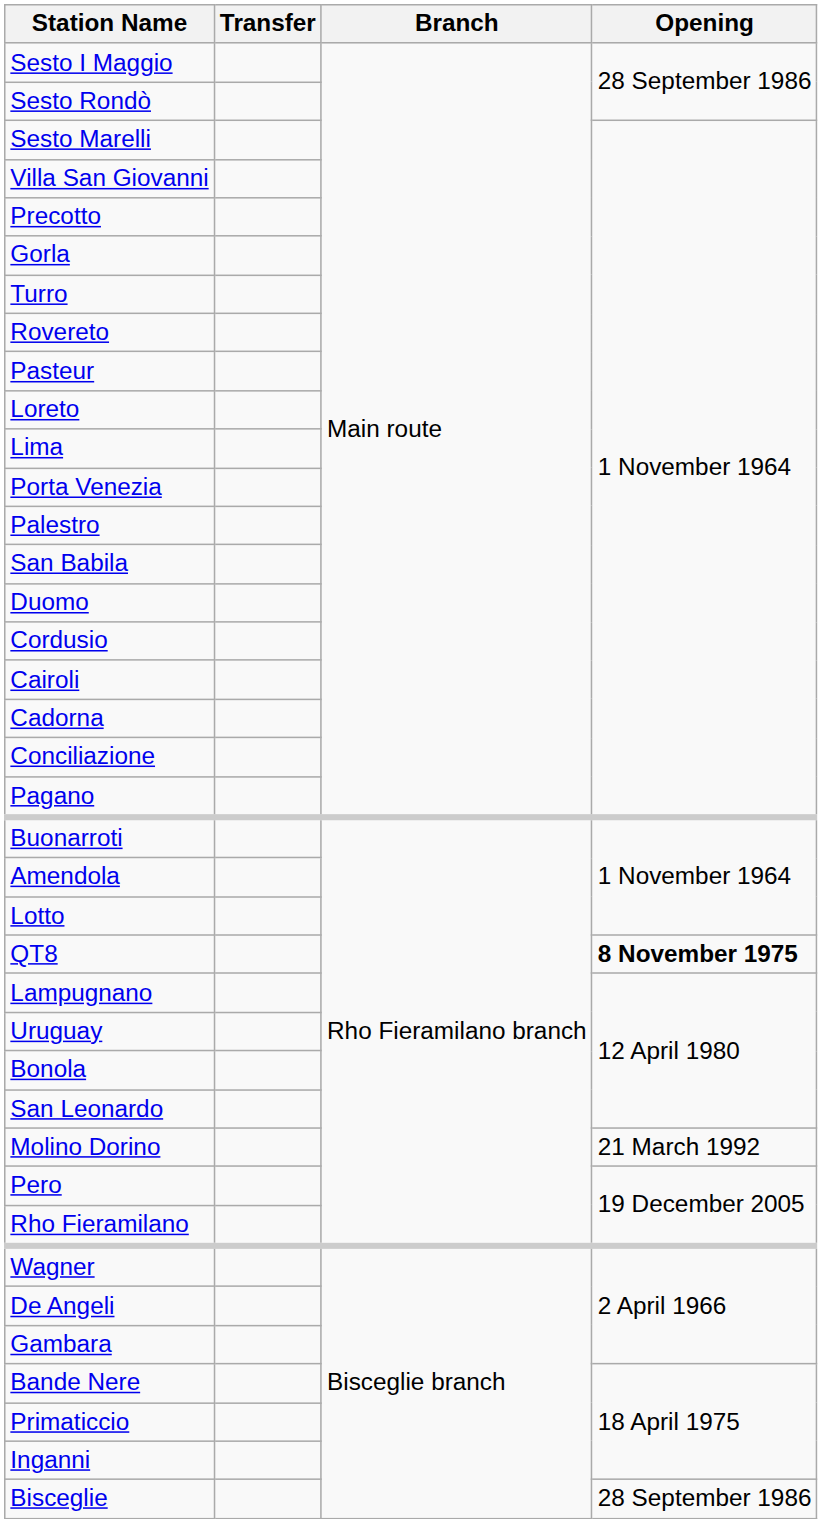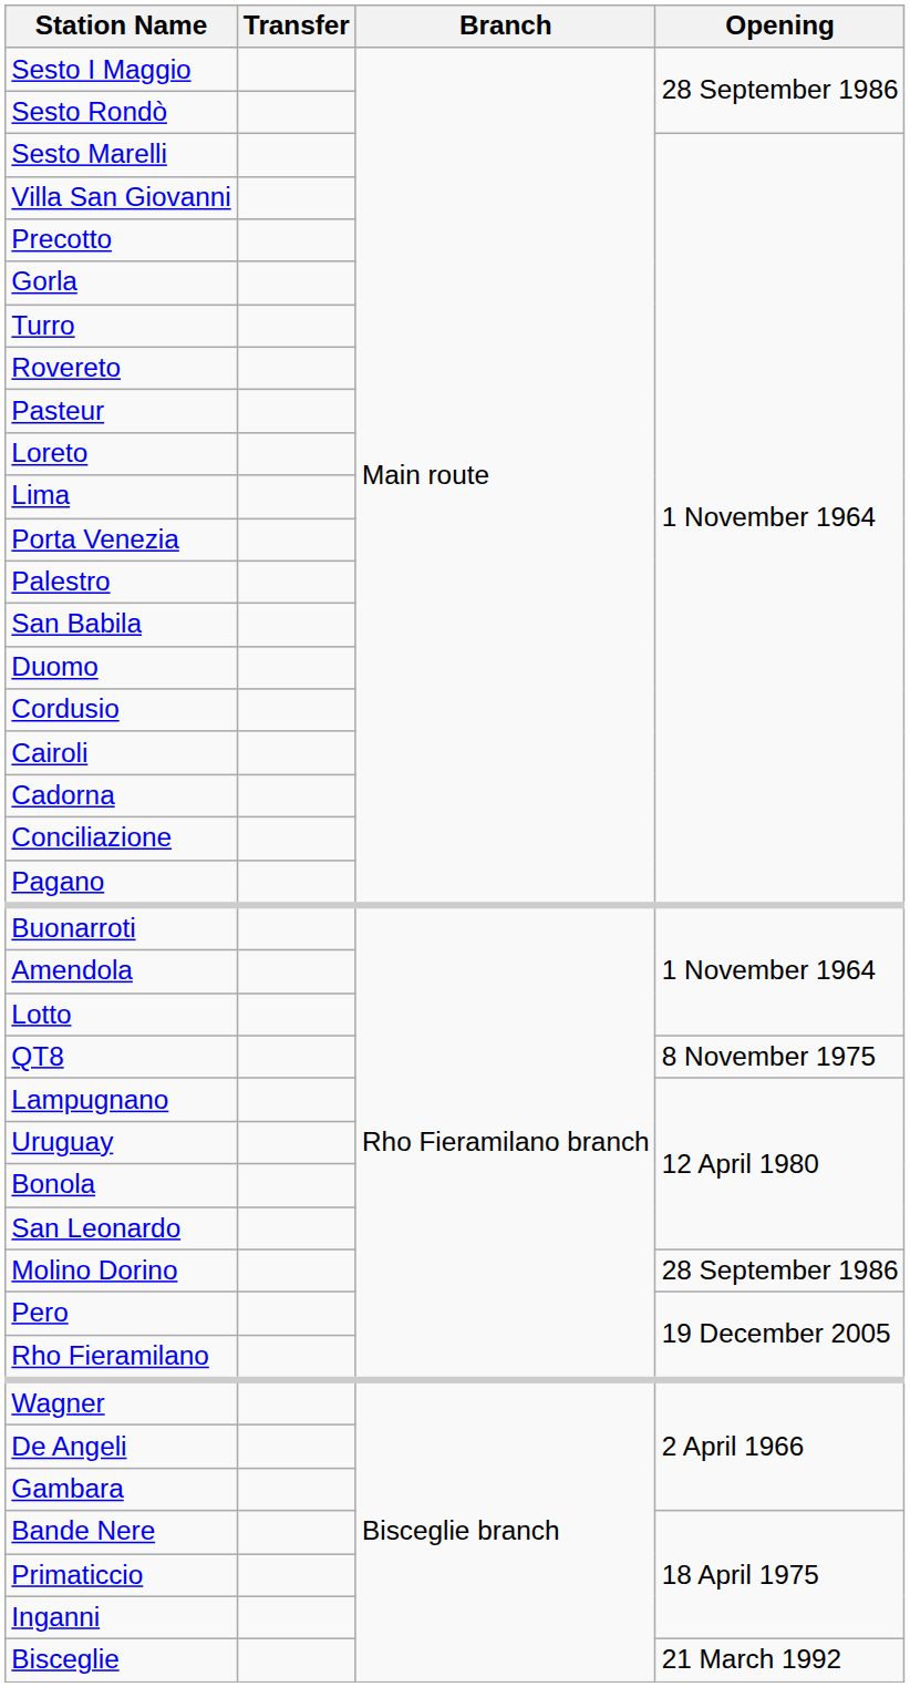QT8 | Opening: bold -> normal
Molino Dorino | Opening: 21 March 1992 -> 28 September 1986
Bisceglie | Opening: 28 September 1986 -> 21 March 1992
